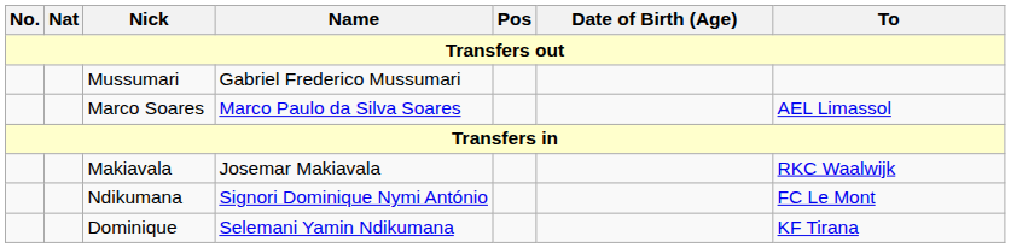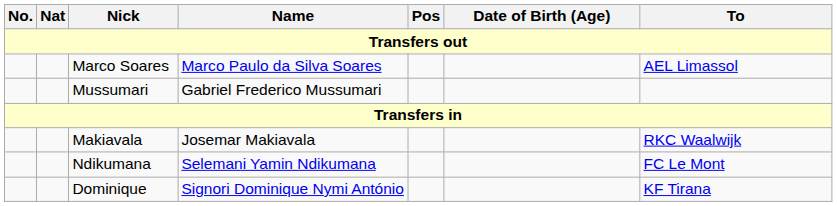rows swapped: Mussumari <-> Marco Soares
Ndikumana | Name: Signori Dominique Nymi António -> Selemani Yamin Ndikumana
Dominique | Name: Selemani Yamin Ndikumana -> Signori Dominique Nymi António
